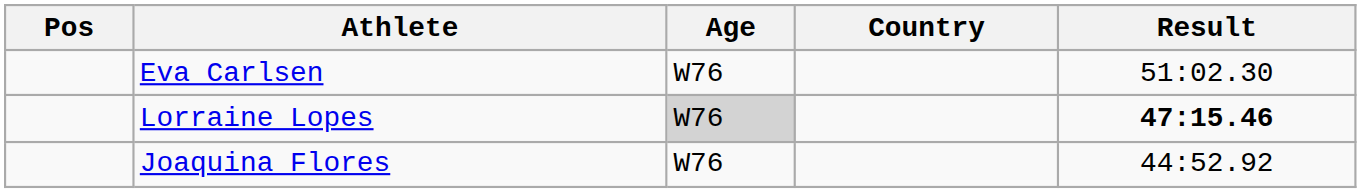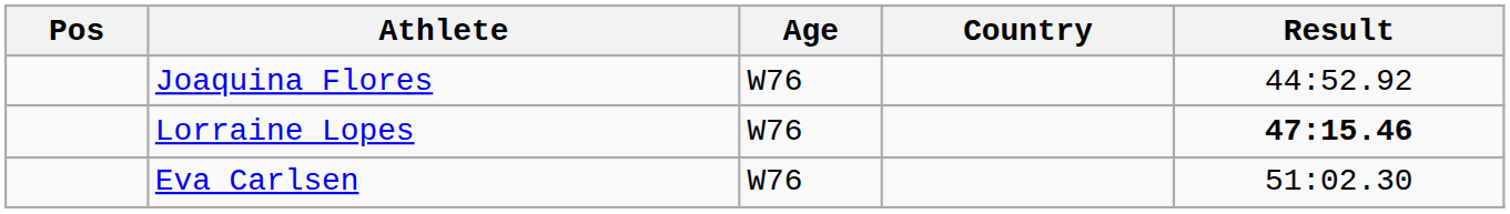rows swapped: Joaquina Flores <-> Eva Carlsen
Lorraine Lopes | Age: lightgrey background -> no background
